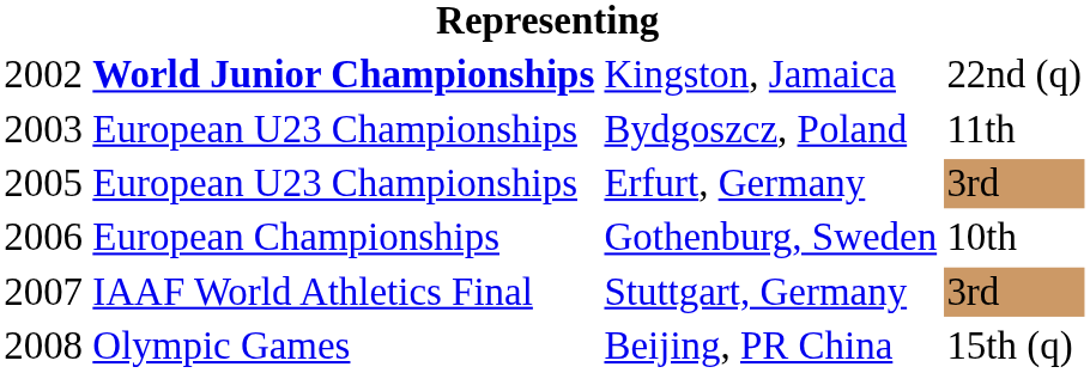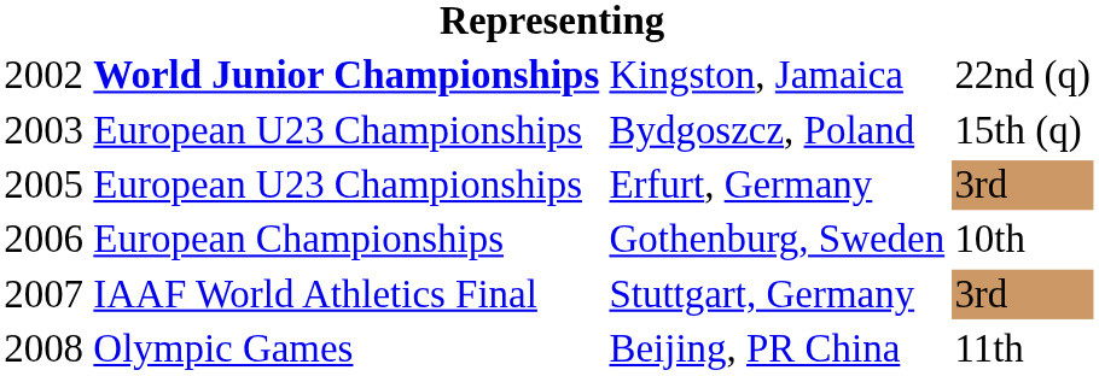Bydgoszcz, Poland | column 4: 11th -> 15th (q)
Beijing, PR China | column 4: 15th (q) -> 11th
